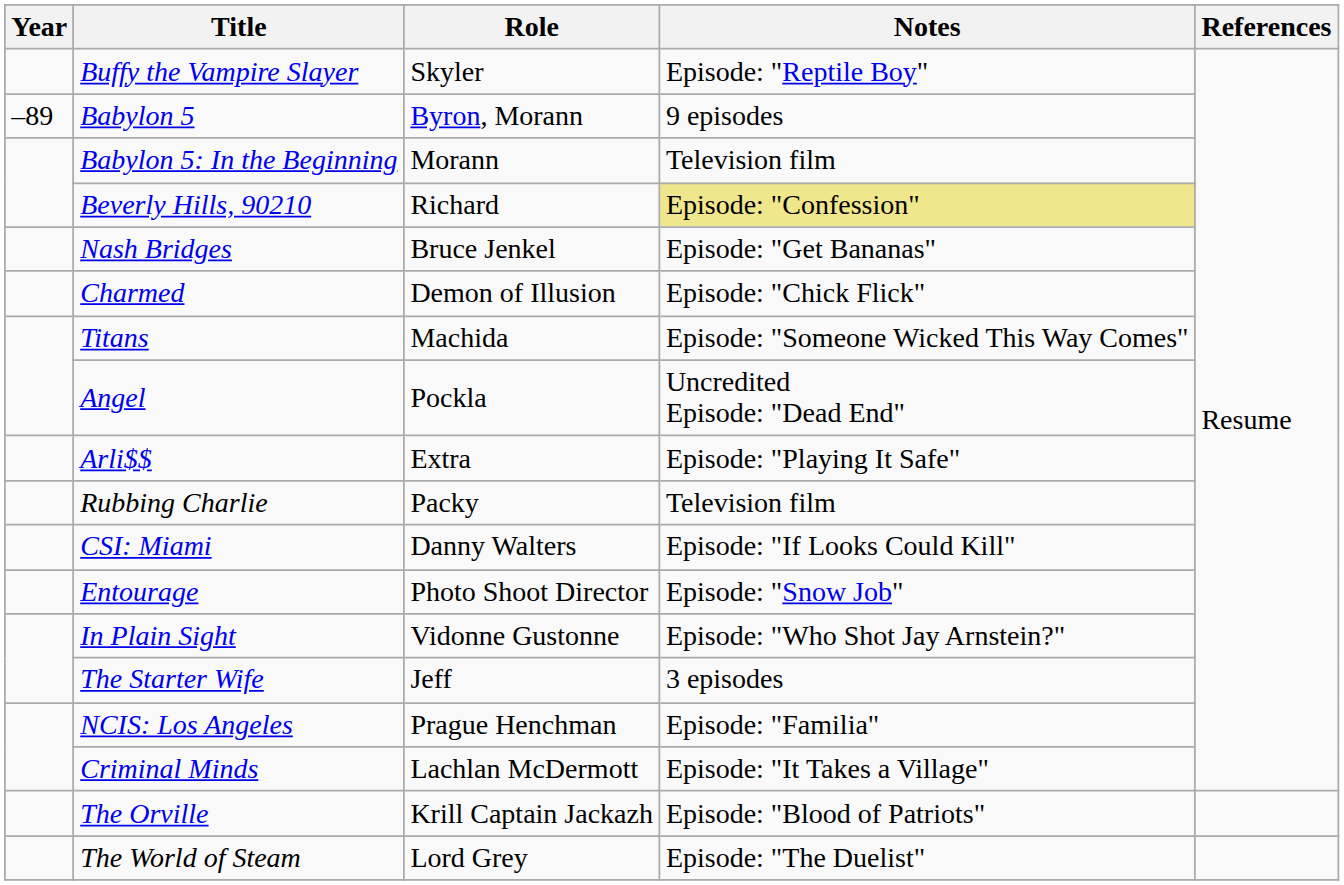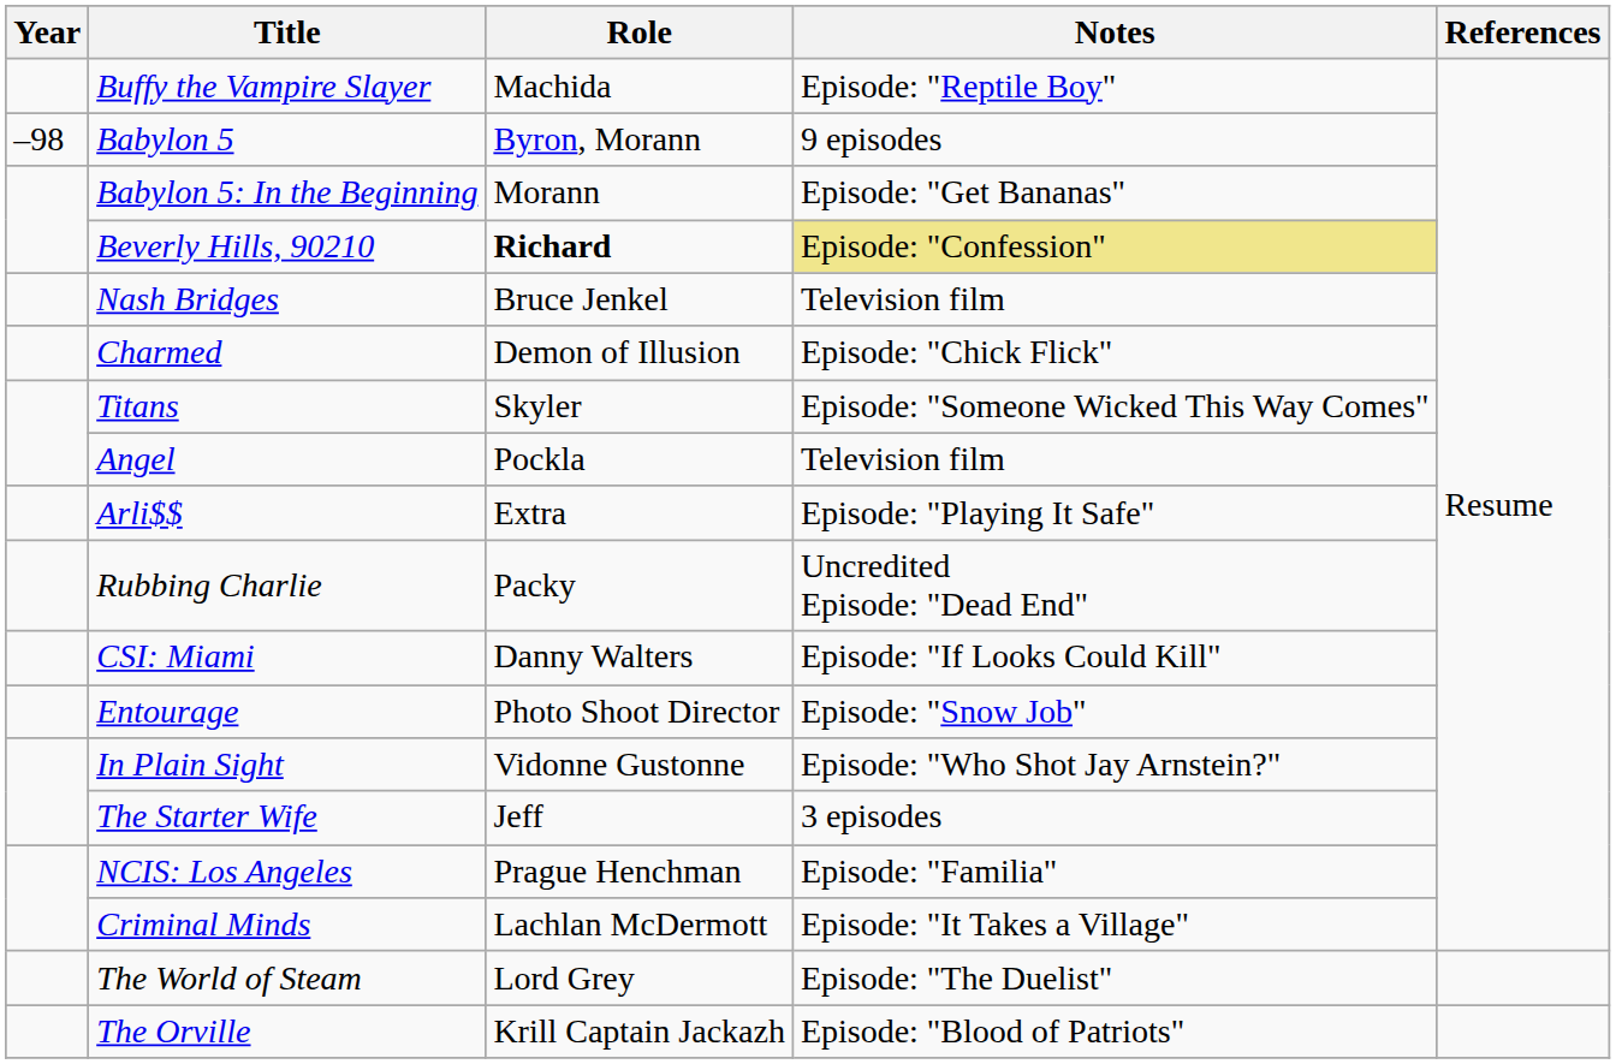Buffy the Vampire Slayer | Role: Skyler -> Machida
Babylon 5 | Year: –89 -> –98
Babylon 5: In the Beginning | Notes: Television film -> Episode: "Get Bananas"
Beverly Hills, 90210 | Role: normal -> bold
Nash Bridges | Notes: Episode: "Get Bananas" -> Television film
Titans | Role: Machida -> Skyler
Angel | Notes: Uncredited Episode: "Dead End" -> Television film
Rubbing Charlie | Notes: Television film -> Uncredited Episode: "Dead End"
rows swapped: The World of Steam <-> The Orville
